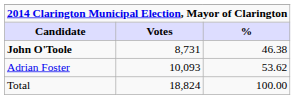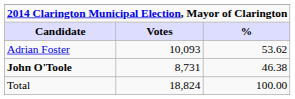rows swapped: Adrian Foster <-> John O'Toole
